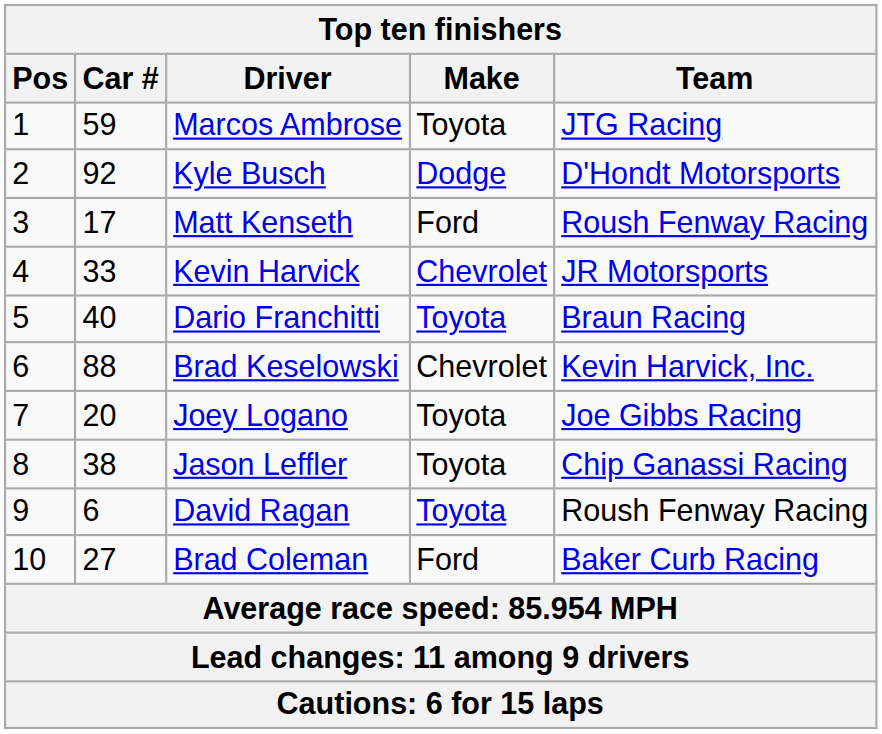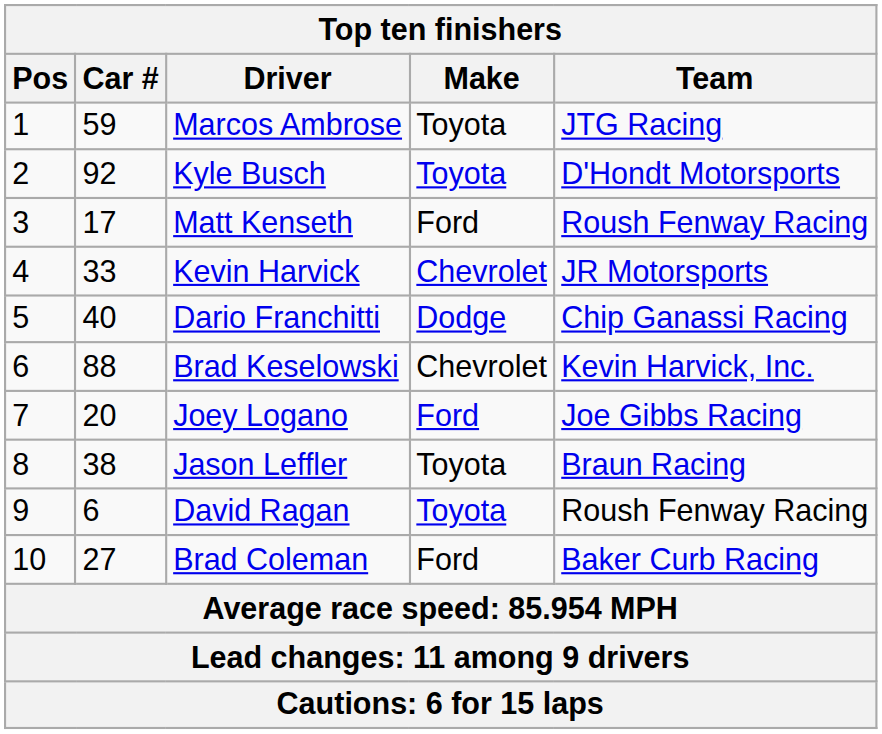Kyle Busch | Make: Dodge -> Toyota
Dario Franchitti | Make: Toyota -> Dodge
Dario Franchitti | Team: Braun Racing -> Chip Ganassi Racing
Joey Logano | Make: Toyota -> Ford
Jason Leffler | Team: Chip Ganassi Racing -> Braun Racing
